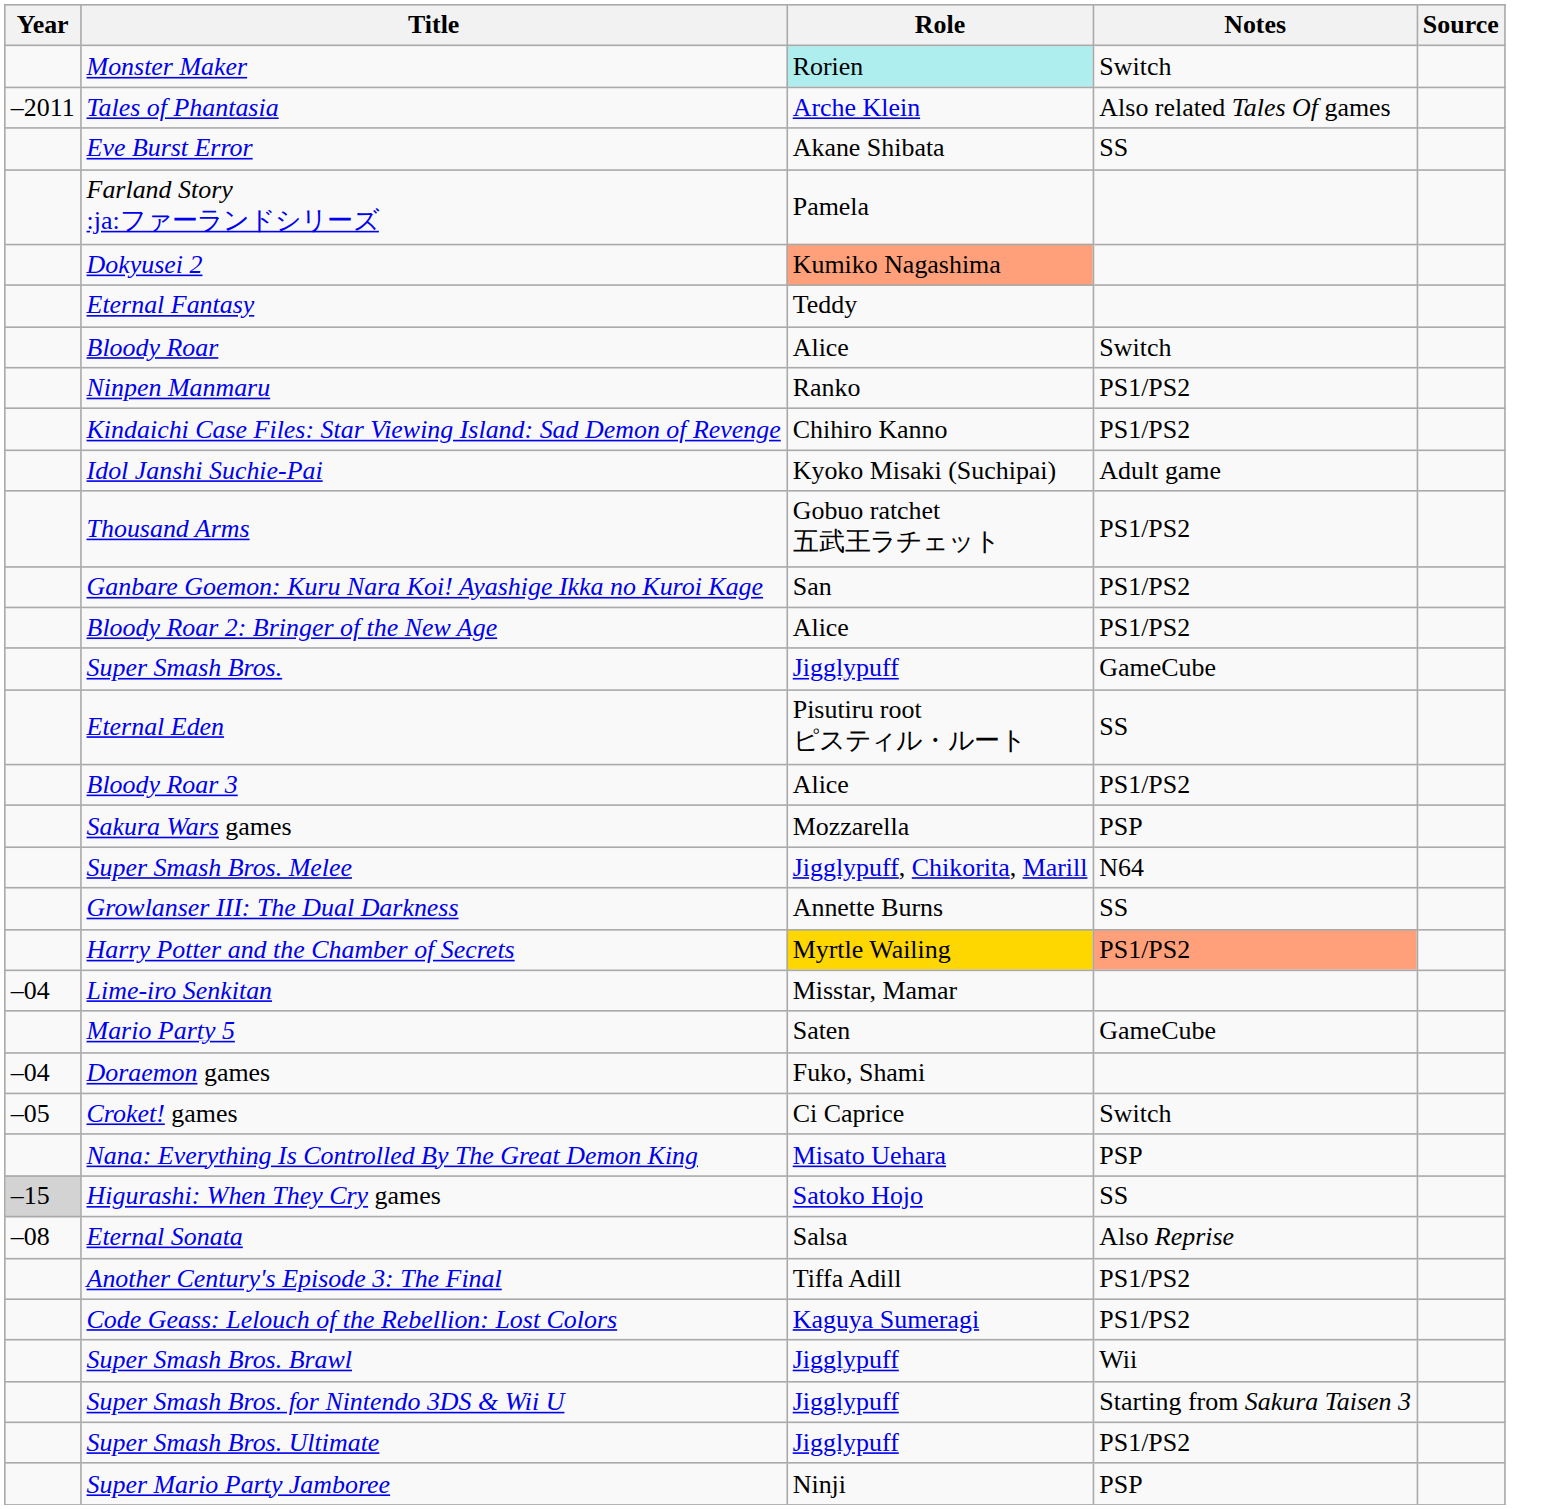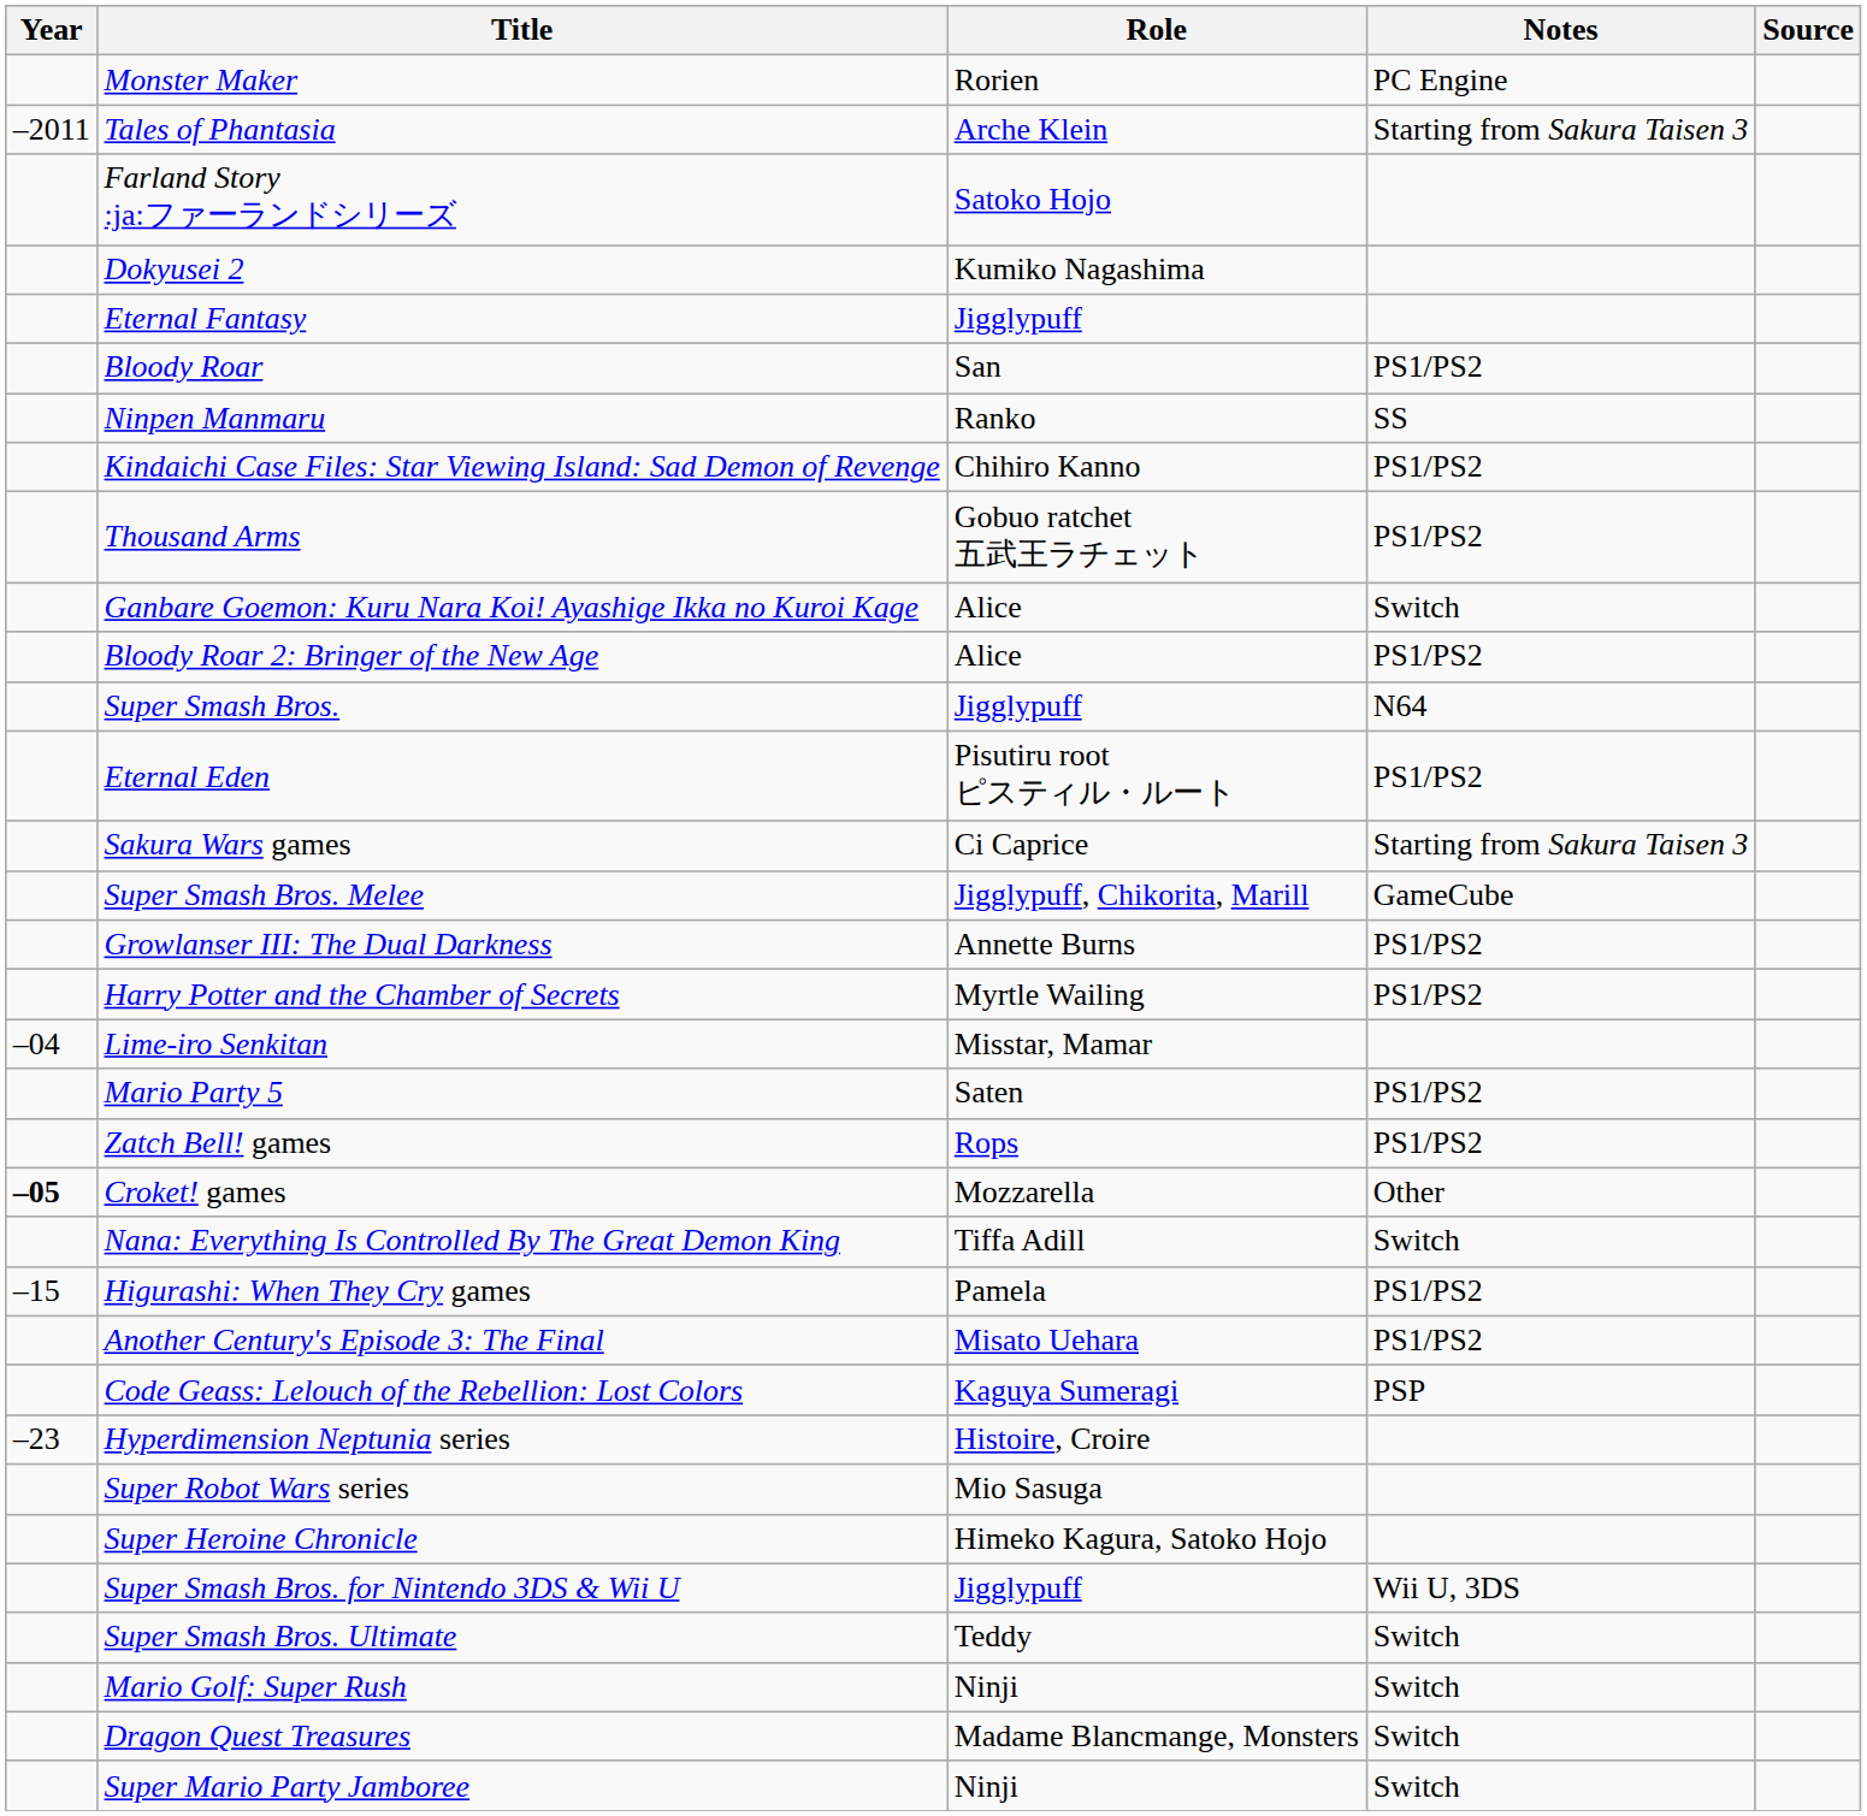Monster Maker | Role: paleturquoise background -> no background
Monster Maker | Notes: Switch -> PC Engine
Tales of Phantasia | Notes: Also related Tales Of games -> Starting from Sakura Taisen 3
- row: Eve Burst Error | Akane Shibata | SS
Farland Story :ja:ファーランドシリーズ | Role: Pamela -> Satoko Hojo
Dokyusei 2 | Role: lightsalmon background -> no background
Eternal Fantasy | Role: Teddy -> Jigglypuff
Bloody Roar | Role: Alice -> San
Bloody Roar | Notes: Switch -> PS1/PS2
Ninpen Manmaru | Notes: PS1/PS2 -> SS
- row: Idol Janshi Suchie-Pai | Kyoko Misaki (Suchipai) | Adult game
Ganbare Goemon: Kuru Nara Koi! Ayashige Ikka no Kuroi Kage | Role: San -> Alice
Ganbare Goemon: Kuru Nara Koi! Ayashige Ikka no Kuroi Kage | Notes: PS1/PS2 -> Switch
Super Smash Bros. | Notes: GameCube -> N64
Eternal Eden | Notes: SS -> PS1/PS2
- row: Bloody Roar 3 | Alice | PS1/PS2
Sakura Wars games | Role: Mozzarella -> Ci Caprice
Sakura Wars games | Notes: PSP -> Starting from Sakura Taisen 3
Super Smash Bros. Melee | Notes: N64 -> GameCube
Growlanser III: The Dual Darkness | Notes: SS -> PS1/PS2
Harry Potter and the Chamber of Secrets | Role: gold background -> no background
Harry Potter and the Chamber of Secrets | Notes: lightsalmon background -> no background
Mario Party 5 | Notes: GameCube -> PS1/PS2
- row: –04 | Doraemon games | Fuko, Shami
+ row: Zatch Bell! games | Rops | PS1/PS2
Croket! games | Year: normal -> bold
Croket! games | Role: Ci Caprice -> Mozzarella
Croket! games | Notes: Switch -> Other
Nana: Everything Is Controlled By The Great Demon King | Role: Misato Uehara -> Tiffa Adill
Nana: Everything Is Controlled By The Great Demon King | Notes: PSP -> Switch
Higurashi: When They Cry games | Year: lightgrey background -> no background
Higurashi: When They Cry games | Role: Satoko Hojo -> Pamela
Higurashi: When They Cry games | Notes: SS -> PS1/PS2
- row: –08 | Eternal Sonata | Salsa | Also Reprise
Another Century's Episode 3: The Final | Role: Tiffa Adill -> Misato Uehara
Code Geass: Lelouch of the Rebellion: Lost Colors | Notes: PS1/PS2 -> PSP
- row: Super Smash Bros. Brawl | Jigglypuff | Wii
+ row: –23 | Hyperdimension Neptunia series | Histoire, Croire
+ row: Super Robot Wars series | Mio Sasuga
+ row: Super Heroine Chronicle | Himeko Kagura, Satoko Hojo
Super Smash Bros. for Nintendo 3DS & Wii U | Notes: Starting from Sakura Taisen 3 -> Wii U, 3DS
Super Smash Bros. Ultimate | Role: Jigglypuff -> Teddy
Super Smash Bros. Ultimate | Notes: PS1/PS2 -> Switch
+ row: Mario Golf: Super Rush | Ninji | Switch
+ row: Dragon Quest Treasures | Madame Blancmange, Monsters | Switch
Super Mario Party Jamboree | Notes: PSP -> Switch
